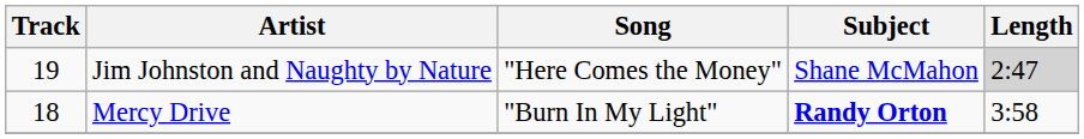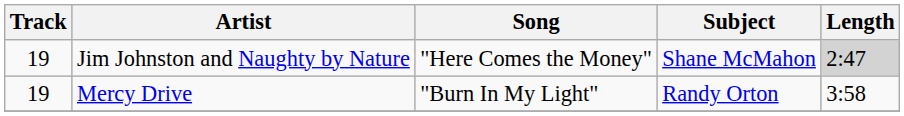Mercy Drive | Track: 18 -> 19
Mercy Drive | Subject: bold -> normal
